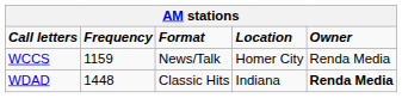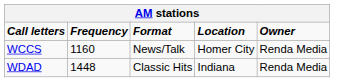WCCS | Frequency: 1159 -> 1160
WDAD | Owner: bold -> normal
